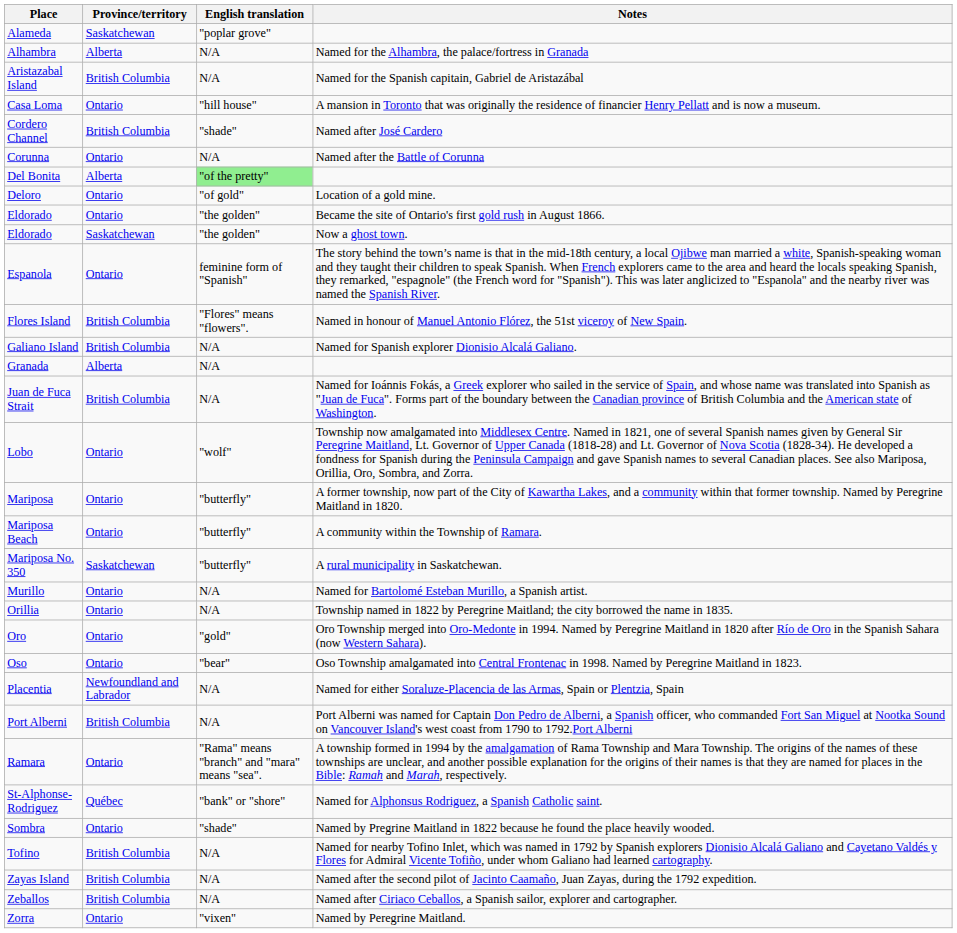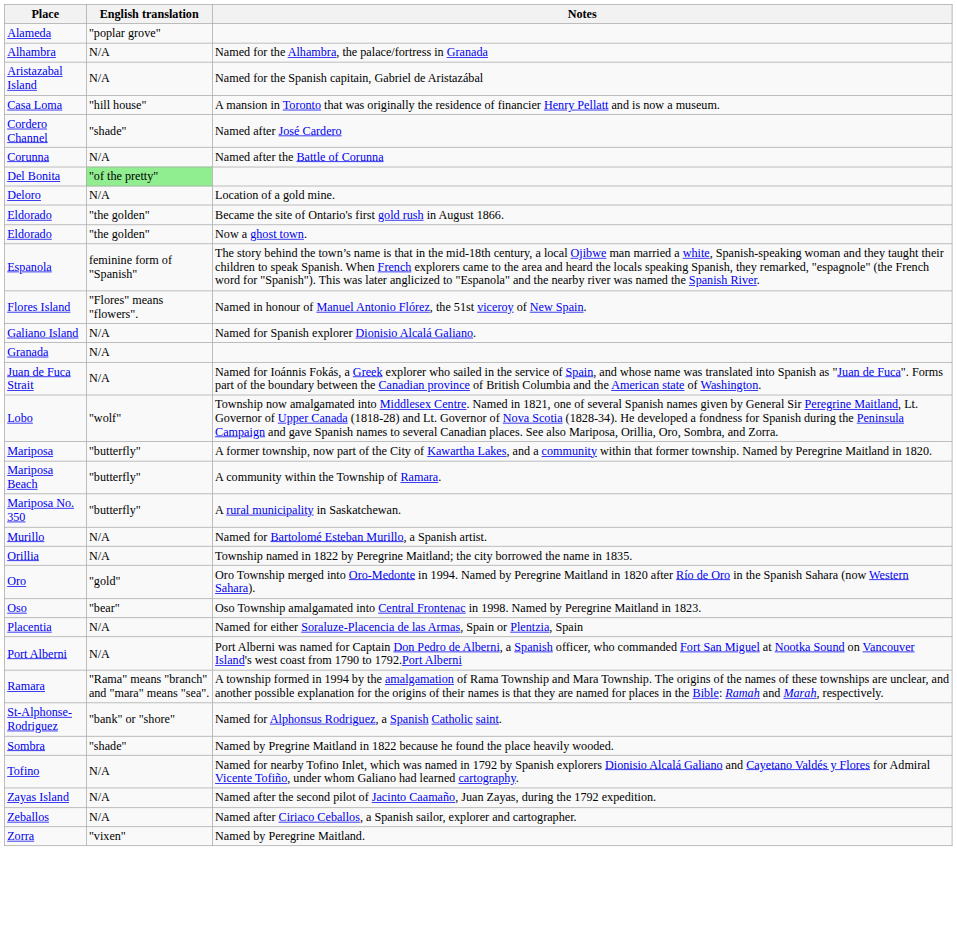- column: Province/territory | Saskatchewan | Alberta | British Columbia | Ontario | British Columbia | Ontario | Alberta | Ontario | Ontario | Saskatchewan | Ontario | British Columbia | British Columbia | Alberta | British Columbia | Ontario | Ontario | Ontario | Saskatchewan | Ontario | Ontario | Ontario | Ontario | Newfoundland and Labrador | British Columbia | Ontario | Québec | Ontario | British Columbia | British Columbia | British Columbia | Ontario
Deloro | English translation: "of gold" -> N/A
